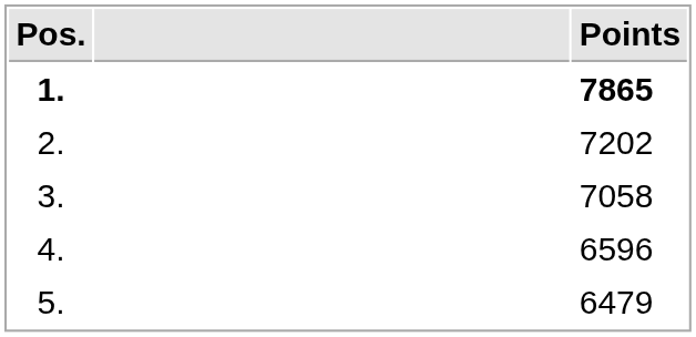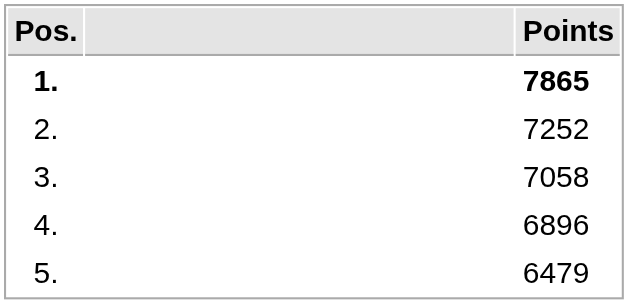2. | Points: 7202 -> 7252
4. | Points: 6596 -> 6896
